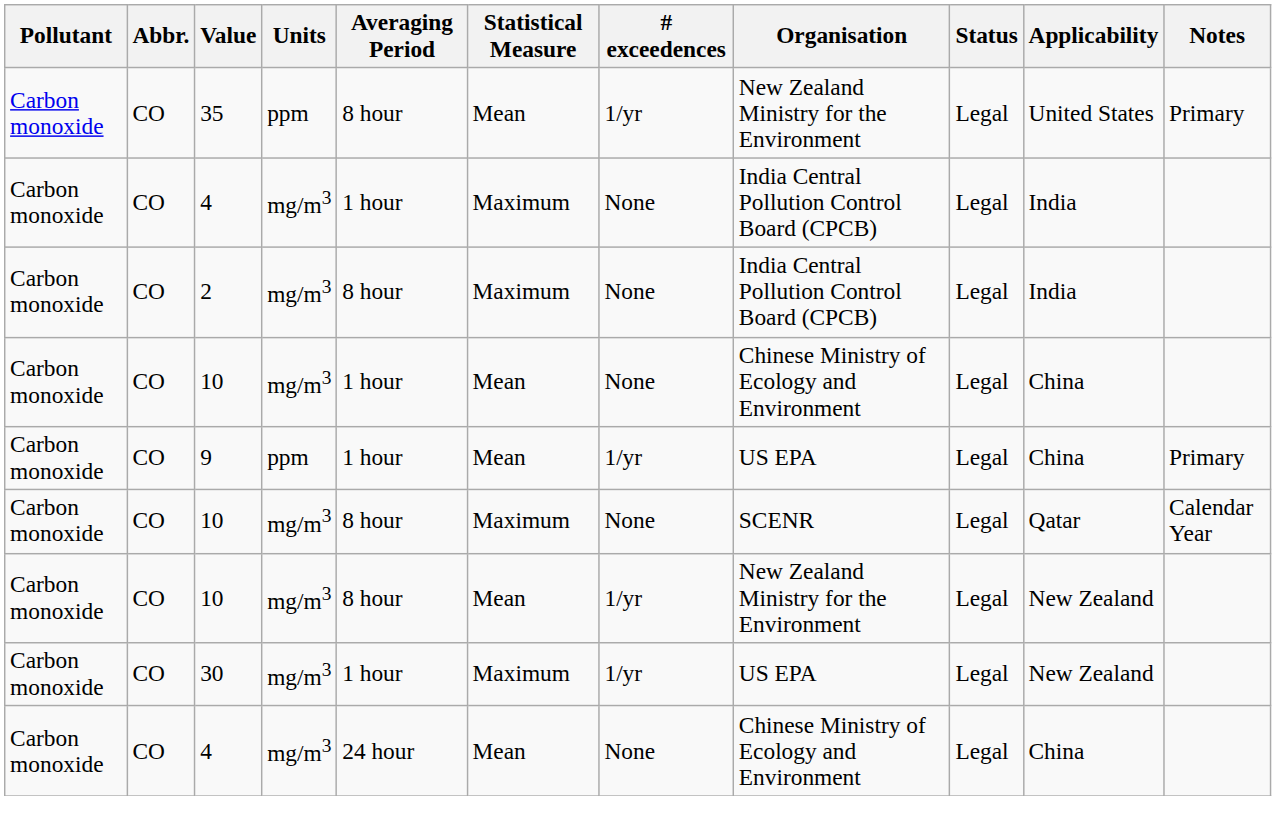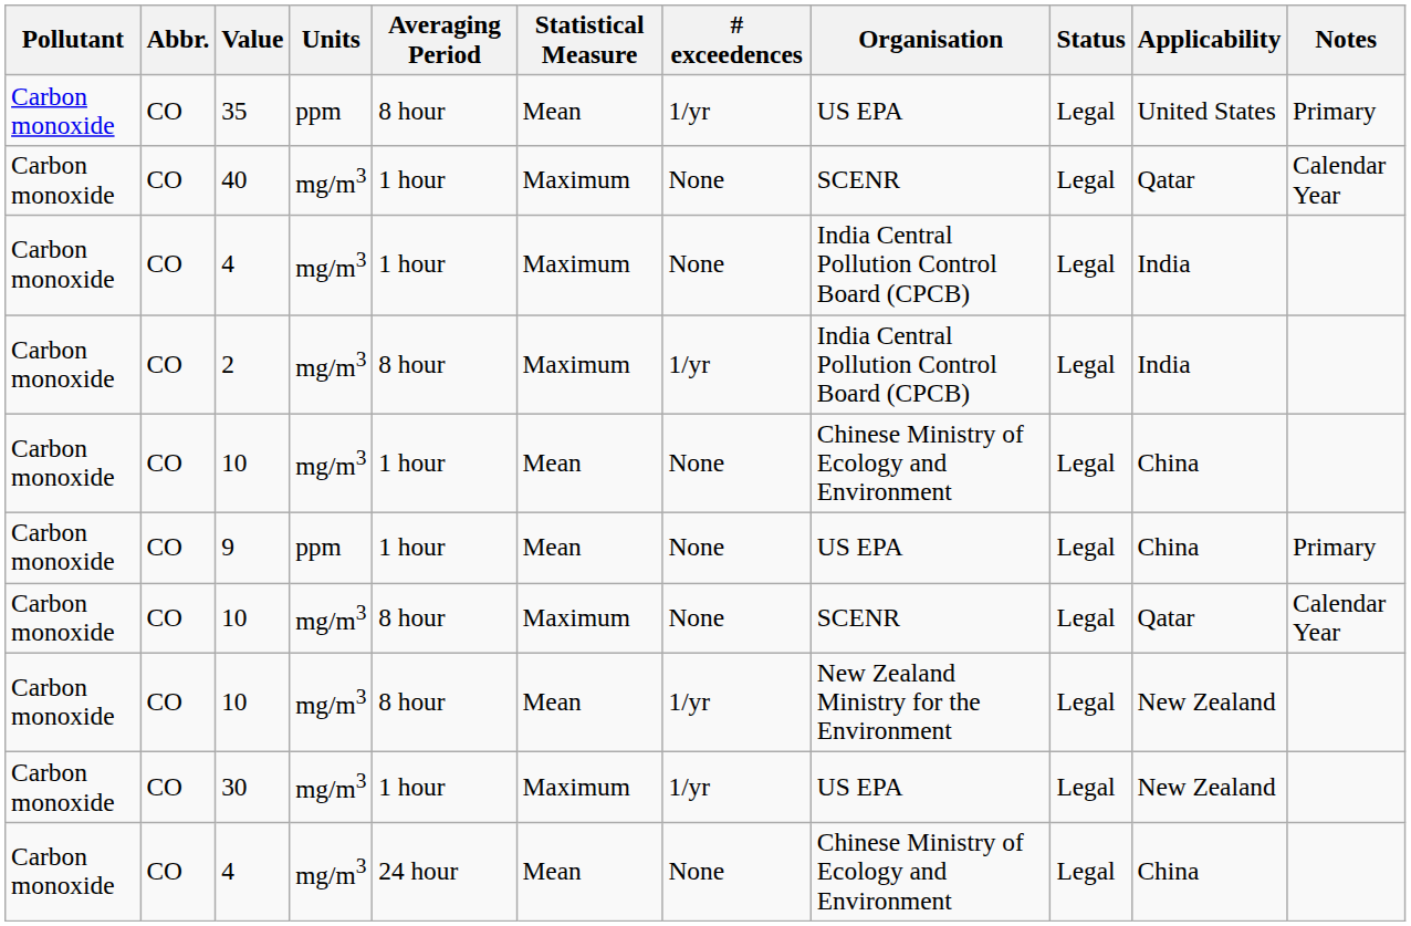35 | Organisation: New Zealand Ministry for the Environment -> US EPA
+ row: Carbon monoxide | CO | 40 | mg/m3 | 1 hour | Maximum | None | SCENR | Legal | Qatar | Calendar Year
2 | # exceedences: None -> 1/yr
9 | # exceedences: 1/yr -> None
